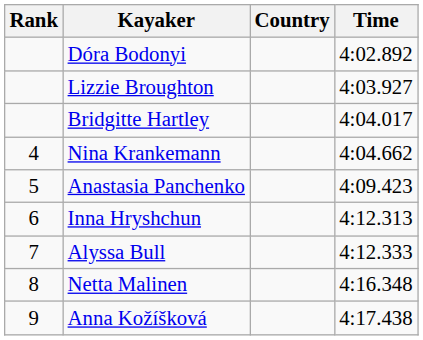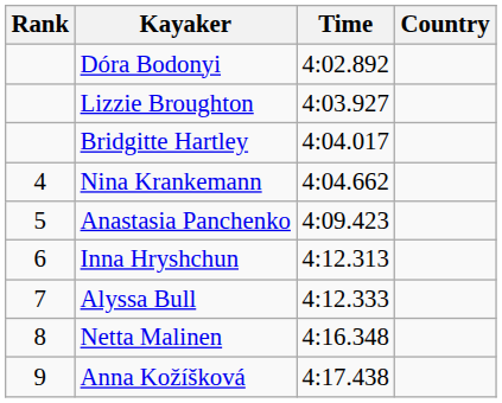columns swapped: Country <-> Time
